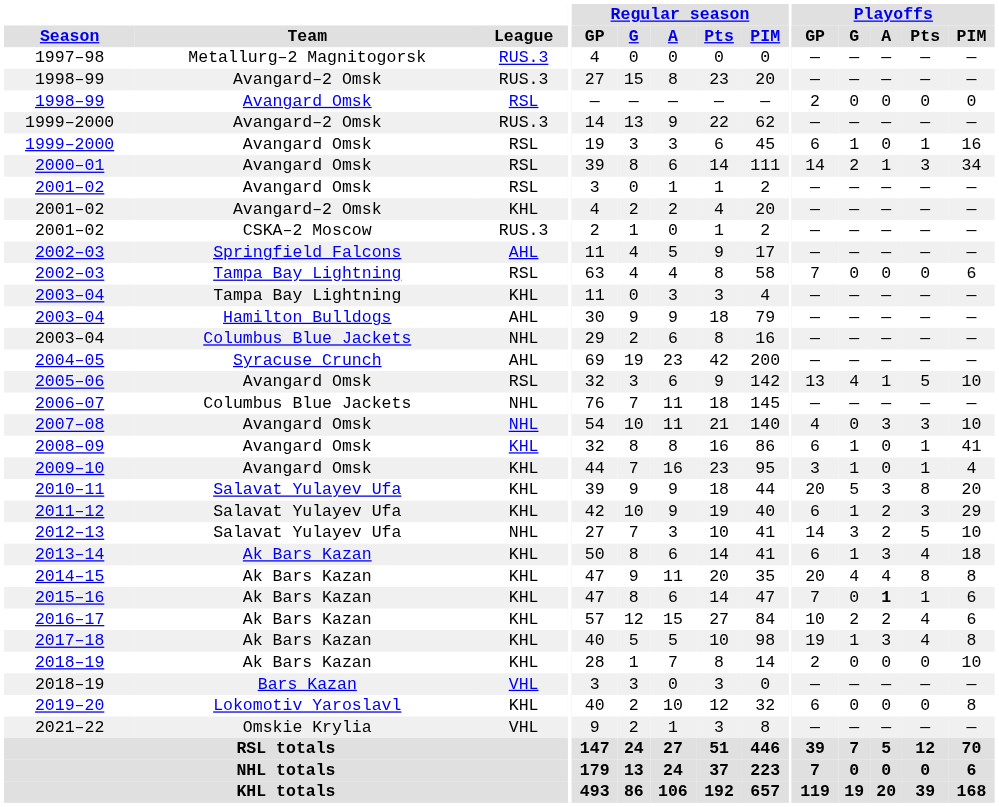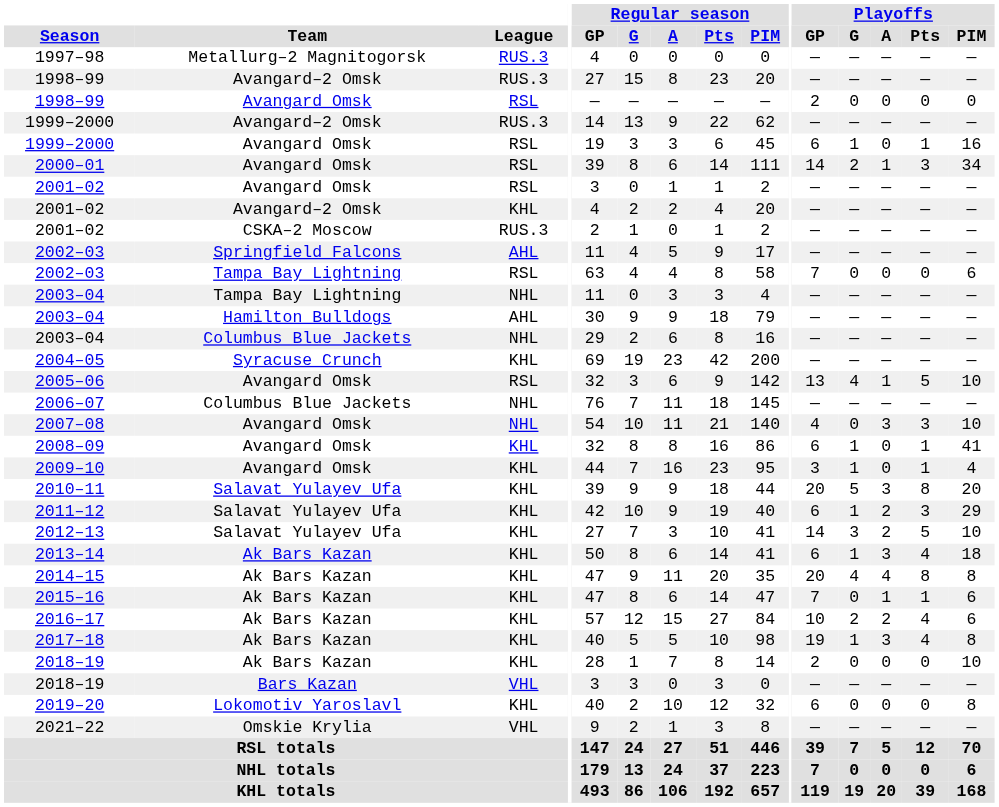2003–04 / Tampa Bay Lightning | League: KHL -> NHL
2004–05 | League: AHL -> KHL
2012–13 | League: NHL -> KHL
2015–16 | Playoffs / A: bold -> normal
